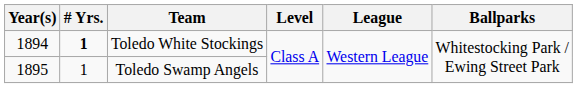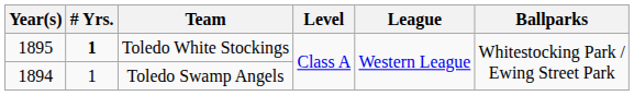Toledo White Stockings | Year(s): 1894 -> 1895
Toledo Swamp Angels | Year(s): 1895 -> 1894
